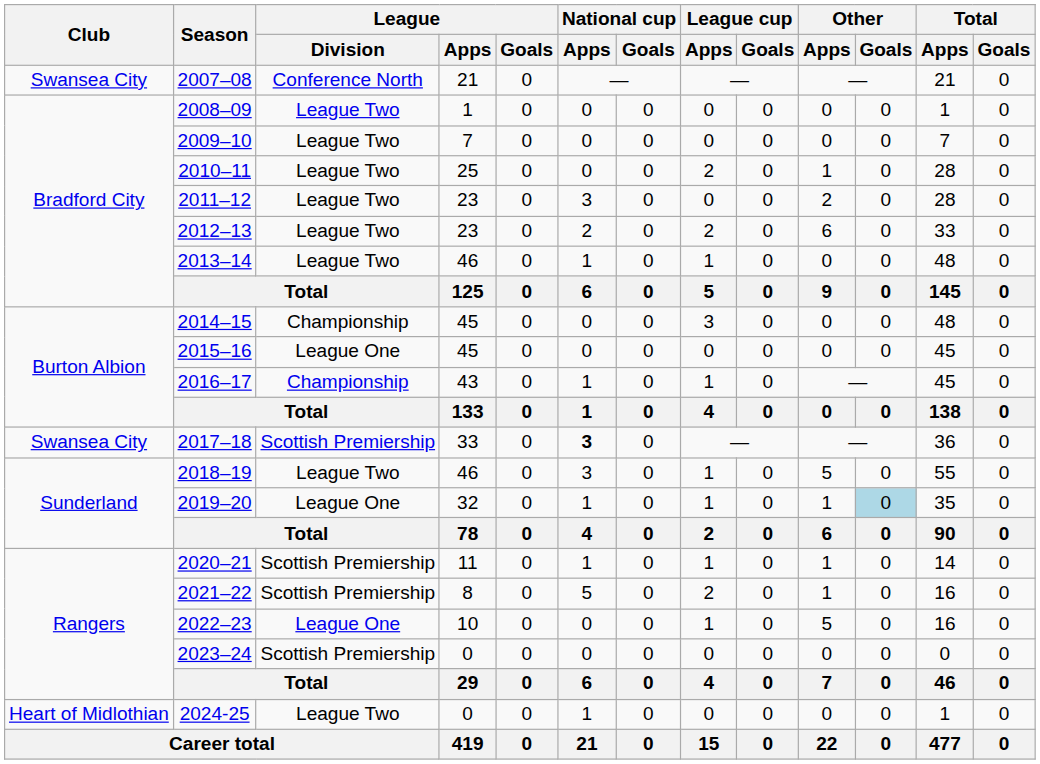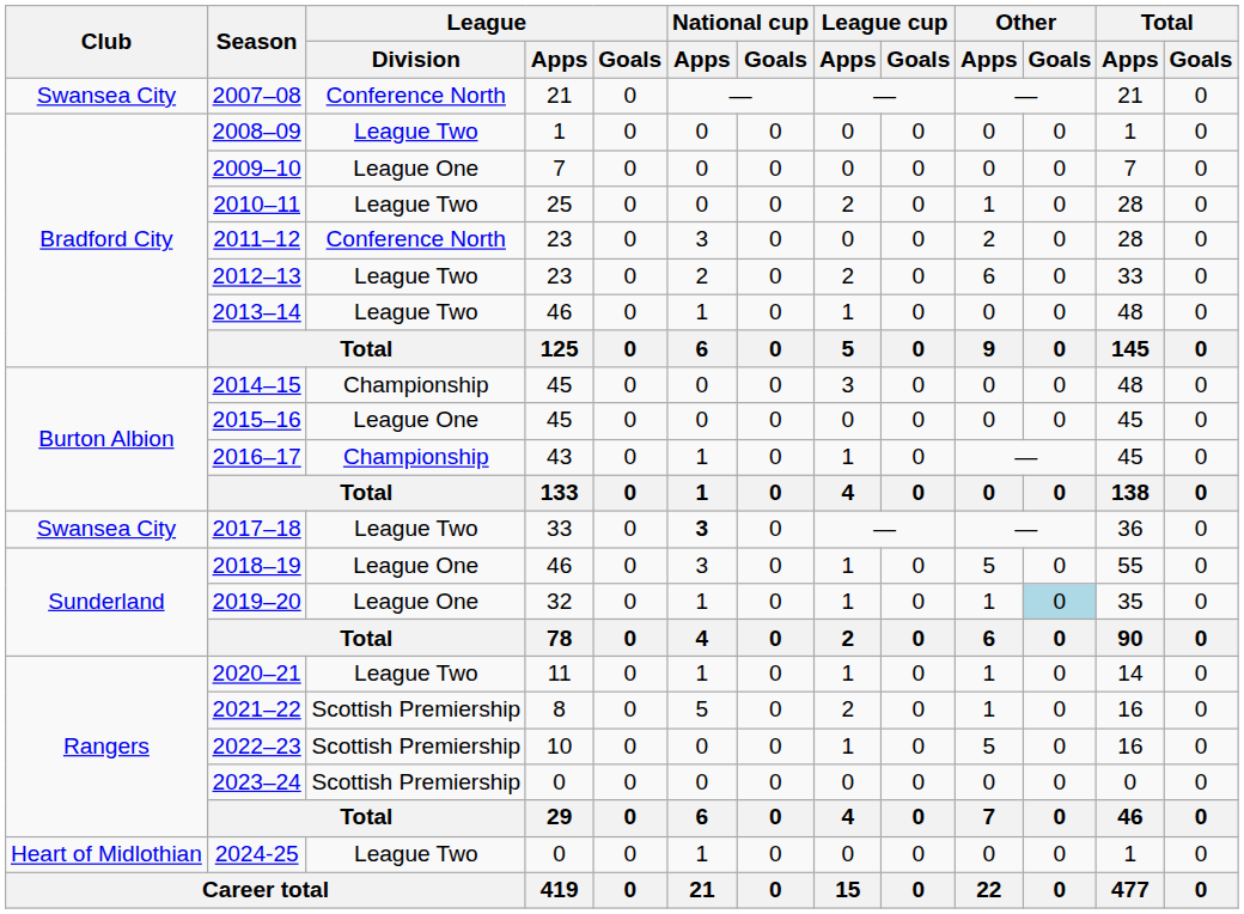2009–10 | League / Division: League Two -> League One
2011–12 | League / Division: League Two -> Conference North
2017–18 | League / Division: Scottish Premiership -> League Two
2018–19 | League / Division: League Two -> League One
2020–21 | League / Division: Scottish Premiership -> League Two
2022–23 | League / Division: League One -> Scottish Premiership
